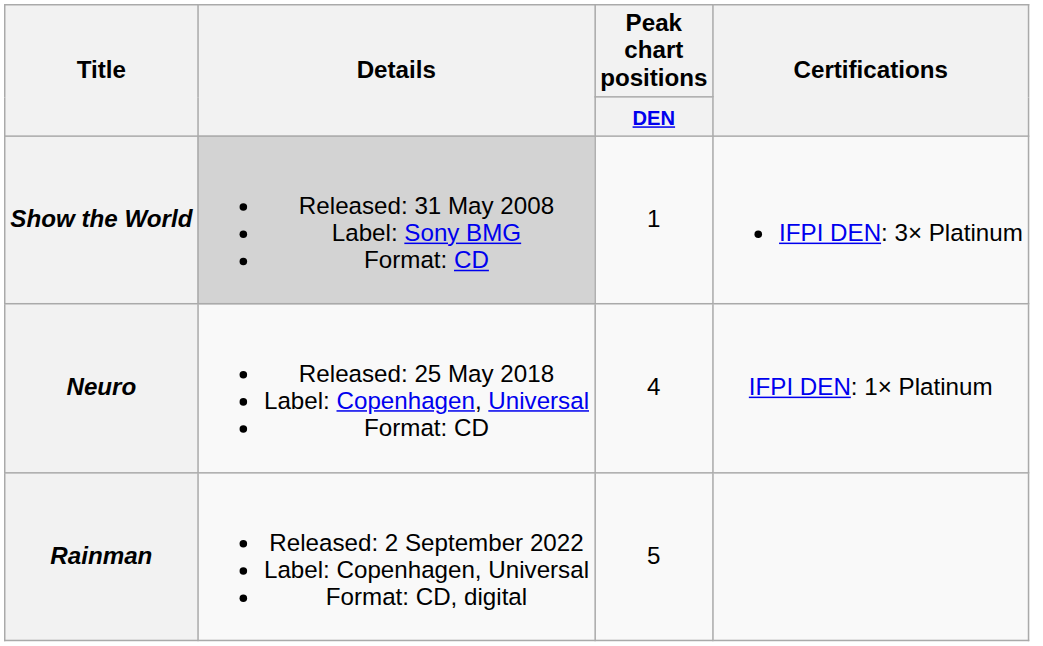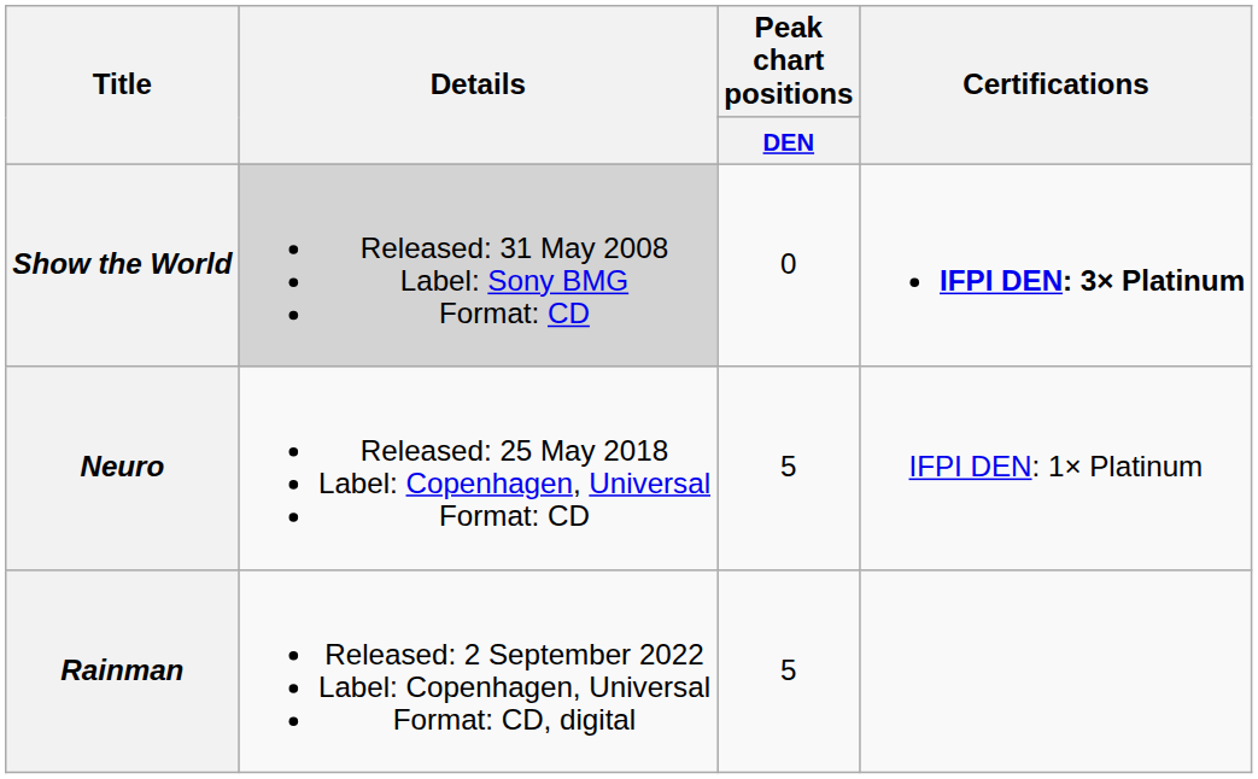Show the World | Peak chart positions / DEN: 1 -> 0
Show the World | Certifications: normal -> bold
Neuro | Peak chart positions / DEN: 4 -> 5
